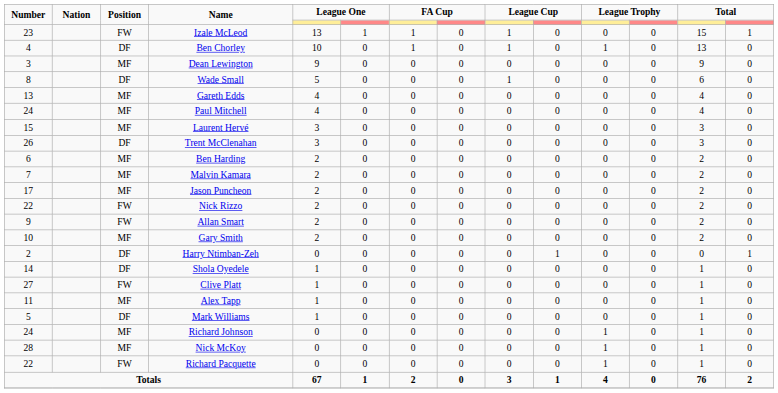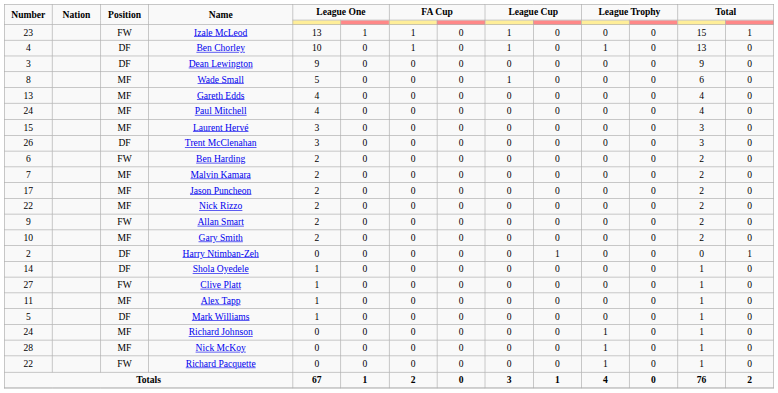Dean Lewington | Position: MF -> DF
Wade Small | Position: DF -> MF
Ben Harding | Position: MF -> FW
Nick Rizzo | Position: FW -> MF
